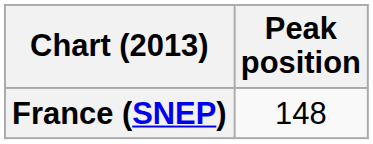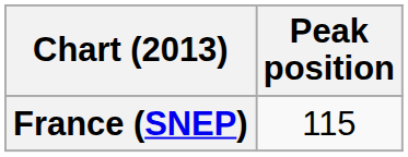France (SNEP) | Peak position: 148 -> 115
